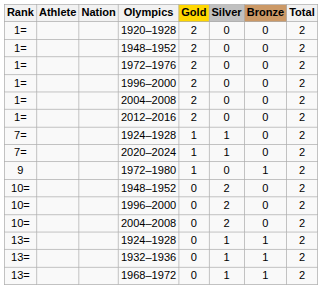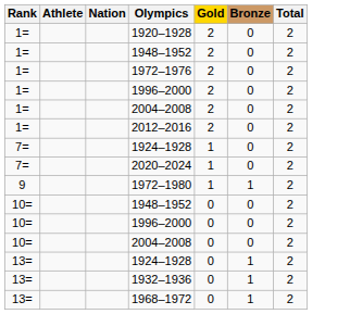- column: Silver | 0 | 0 | 0 | 0 | 0 | 0 | 1 | 1 | 0 | 2 | 2 | 2 | 1 | 1 | 1
